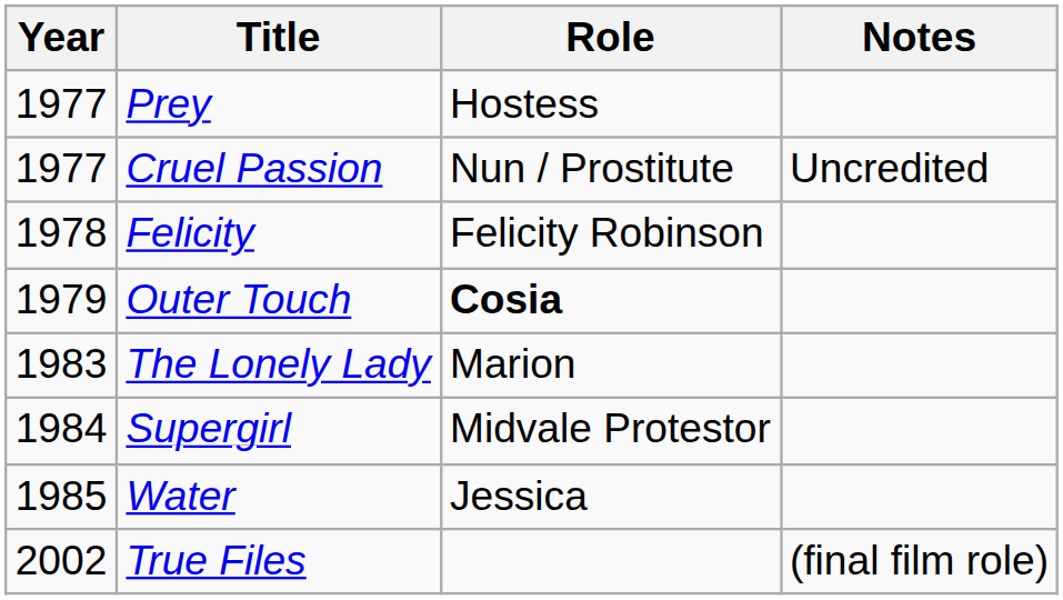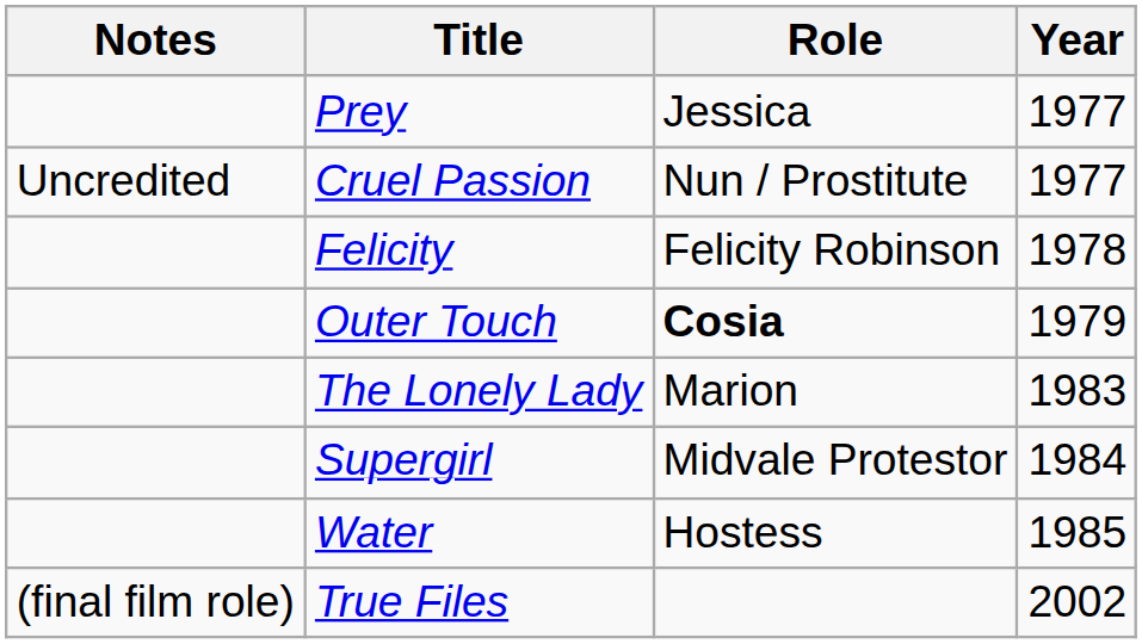columns swapped: Year <-> Notes
Prey | Role: Hostess -> Jessica
Water | Role: Jessica -> Hostess
